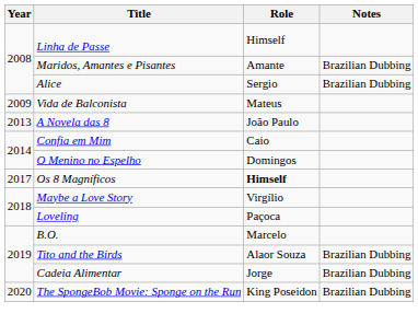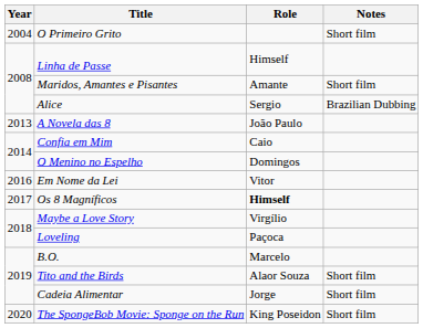+ row: 2004 | O Primeiro Grito | Short film
Maridos, Amantes e Pisantes | Notes: Brazilian Dubbing -> Short film
- row: 2009 | Vida de Balconista | Mateus
+ row: 2016 | Em Nome da Lei | Vitor
Tito and the Birds | Notes: Brazilian Dubbing -> Short film
Cadeia Alimentar | Notes: Brazilian Dubbing -> Short film
The SpongeBob Movie: Sponge on the Run | Notes: Brazilian Dubbing -> Short film
